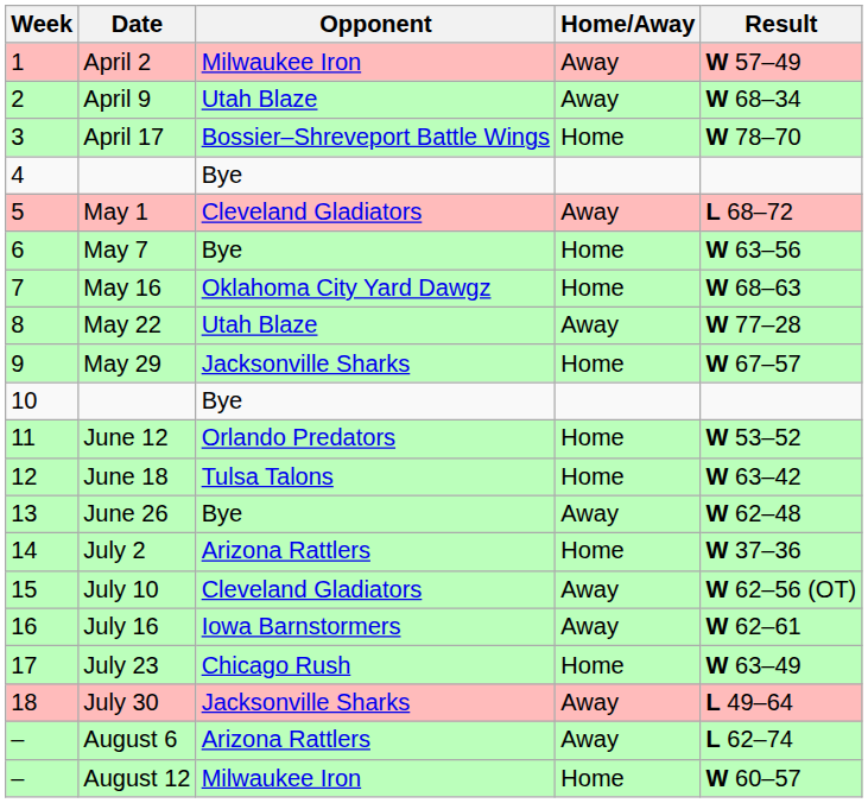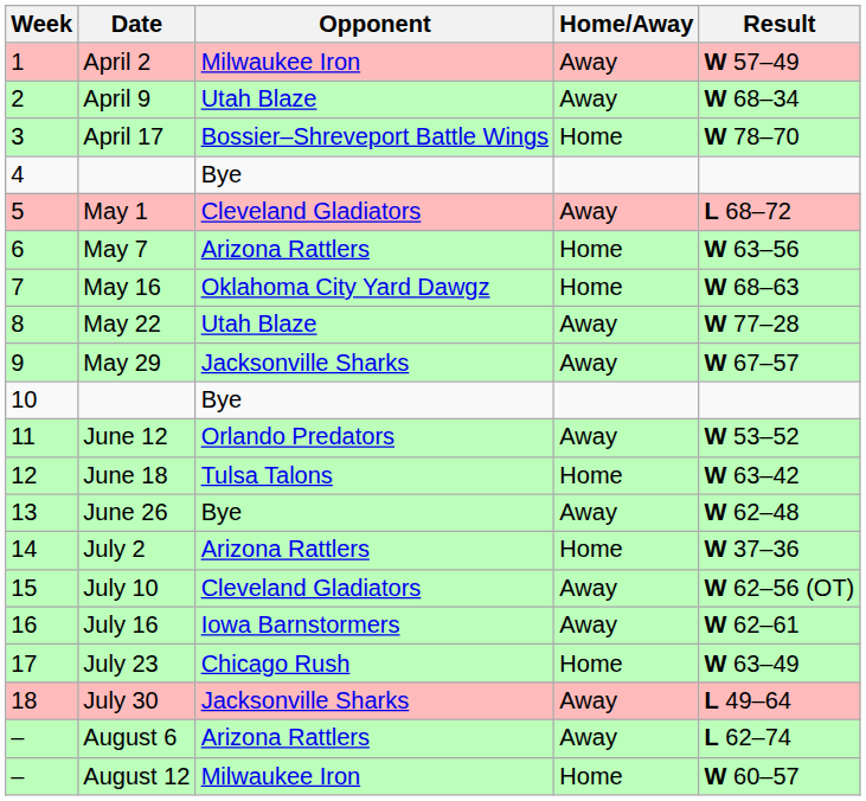May 7 | Opponent: Bye -> Arizona Rattlers
May 29 | Home/Away: Home -> Away
June 12 | Home/Away: Home -> Away
